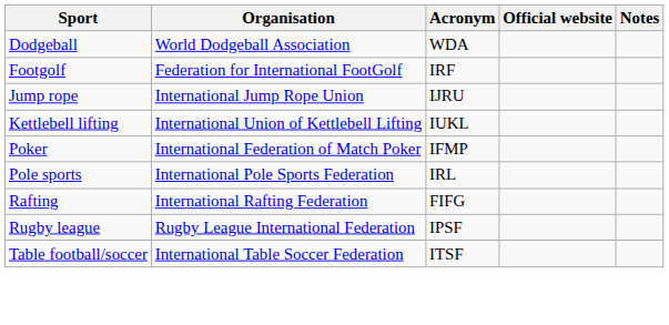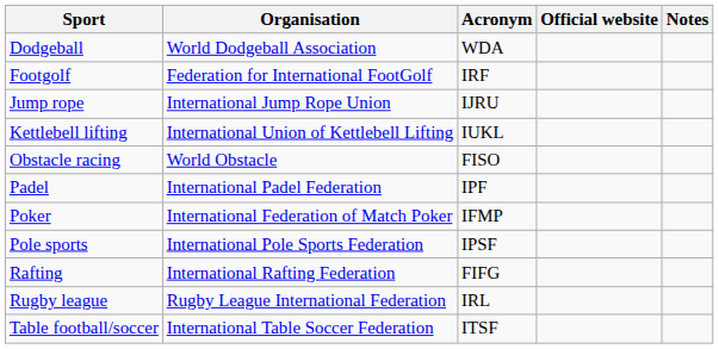+ row: Obstacle racing | World Obstacle | FISO
+ row: Padel | International Padel Federation | IPF
Pole sports | Acronym: IRL -> IPSF
Rugby league | Acronym: IPSF -> IRL
